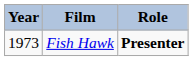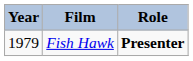Fish Hawk | Year: 1973 -> 1979
